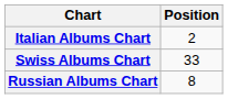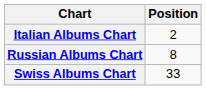rows swapped: Russian Albums Chart <-> Swiss Albums Chart
